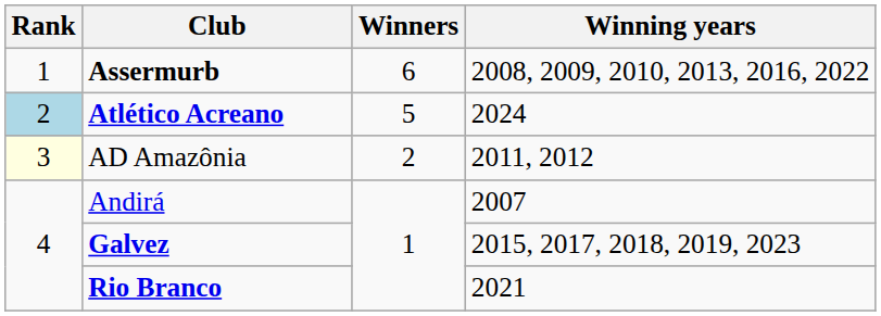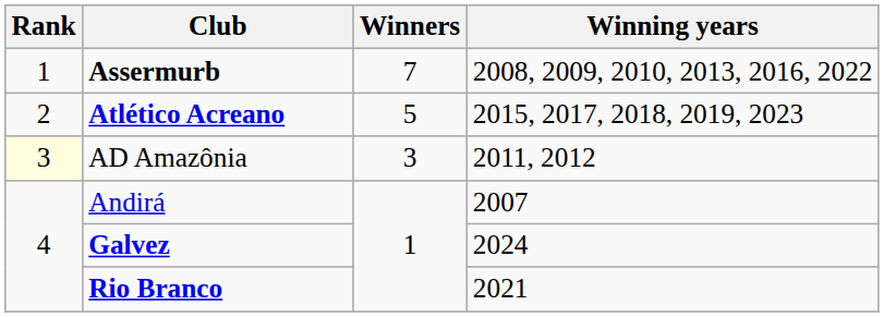Assermurb | Winners: 6 -> 7
Atlético Acreano | Rank: lightblue background -> no background
Atlético Acreano | Winning years: 2024 -> 2015, 2017, 2018, 2019, 2023
AD Amazônia | Winners: 2 -> 3
Galvez | Winning years: 2015, 2017, 2018, 2019, 2023 -> 2024
